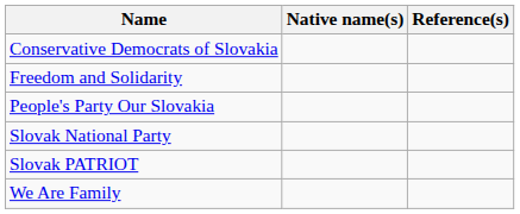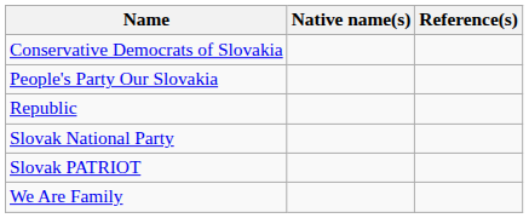- row: Freedom and Solidarity
+ row: Republic
